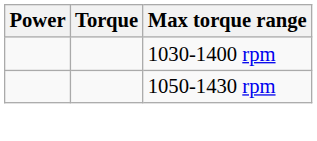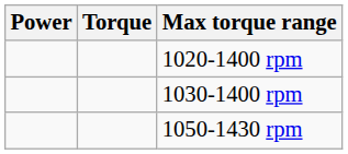+ row: 1020-1400 rpm
